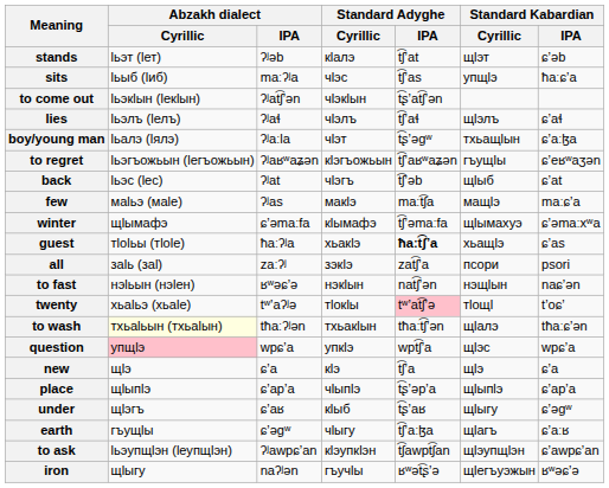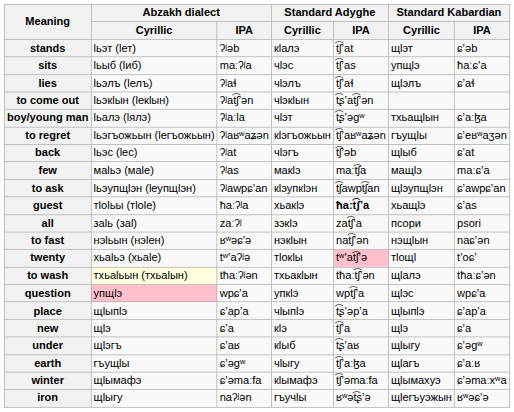rows swapped: lies <-> to come out
rows swapped: to ask <-> winter
rows swapped: new <-> place
